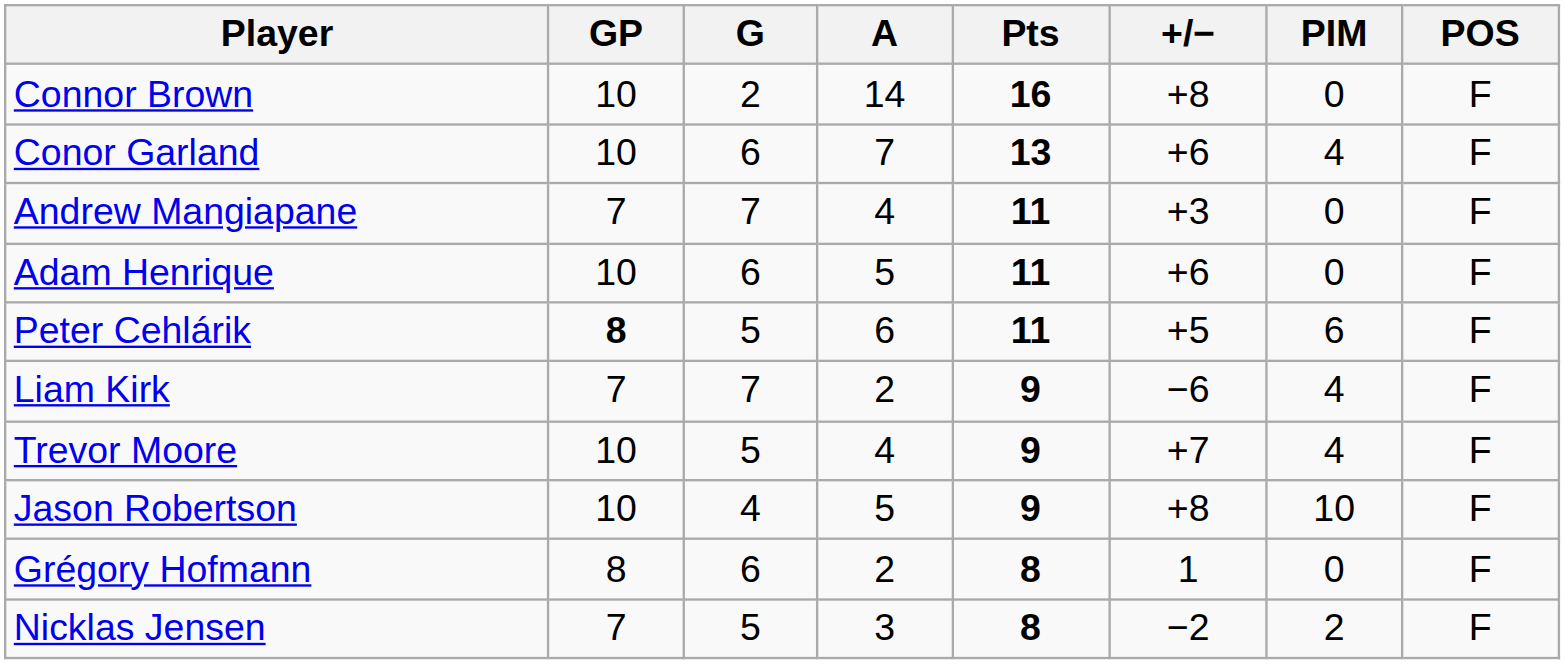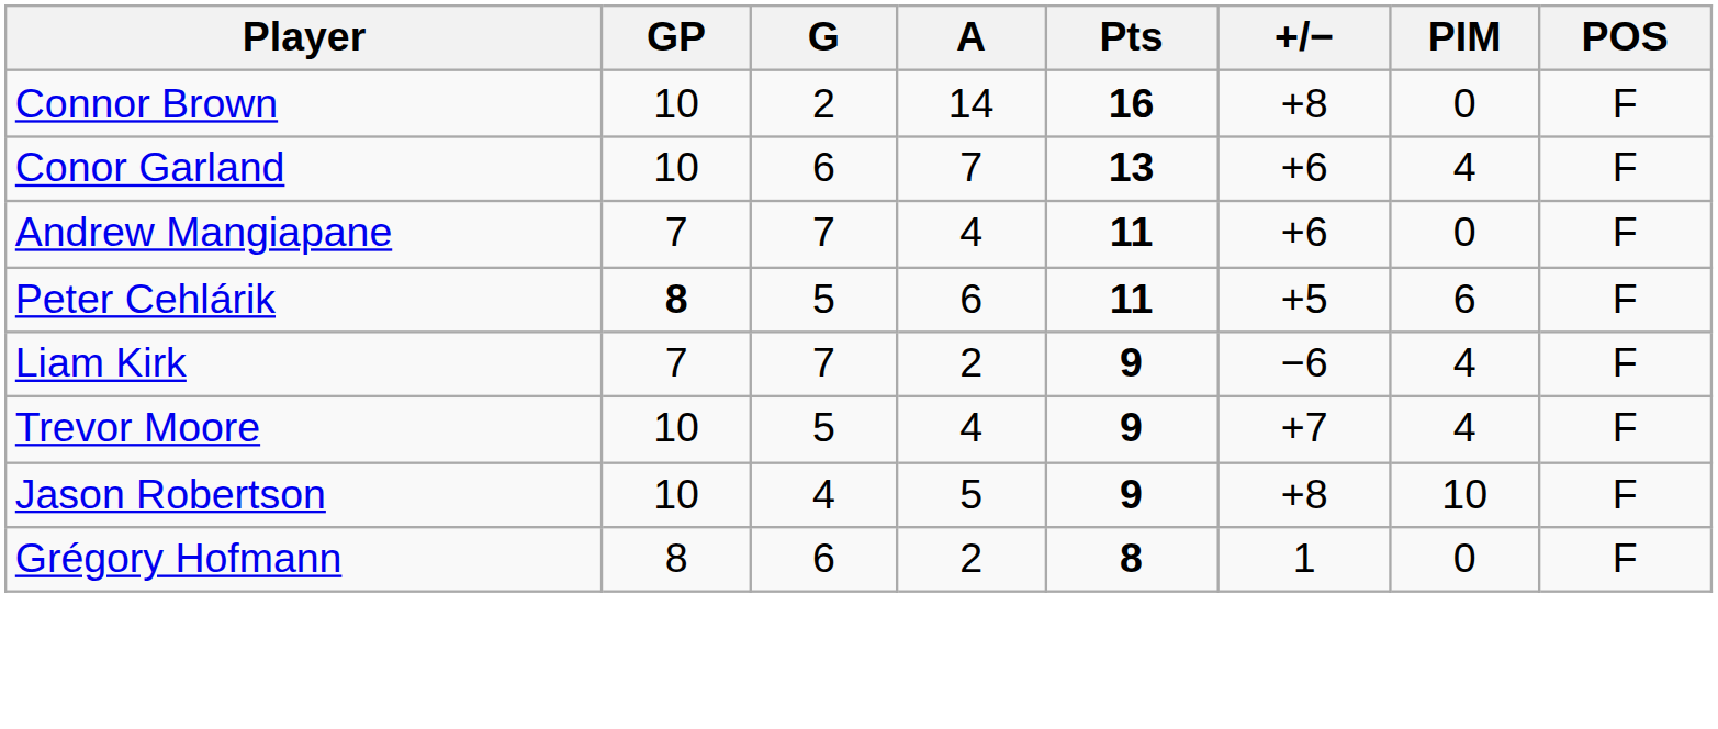Andrew Mangiapane | +/−: +3 -> +6
- row: Adam Henrique | 10 | 6 | 5 | 11 | +6 | 0 | F
- row: Nicklas Jensen | 7 | 5 | 3 | 8 | −2 | 2 | F
